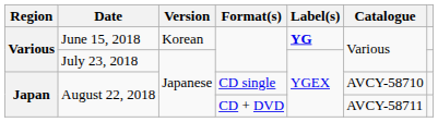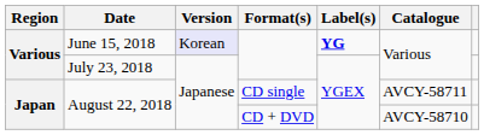June 15, 2018 | Version: no background -> lavender background
August 22, 2018 / CD single | Catalogue: AVCY-58710 -> AVCY-58711
August 22, 2018 / CD + DVD | Catalogue: AVCY-58711 -> AVCY-58710
